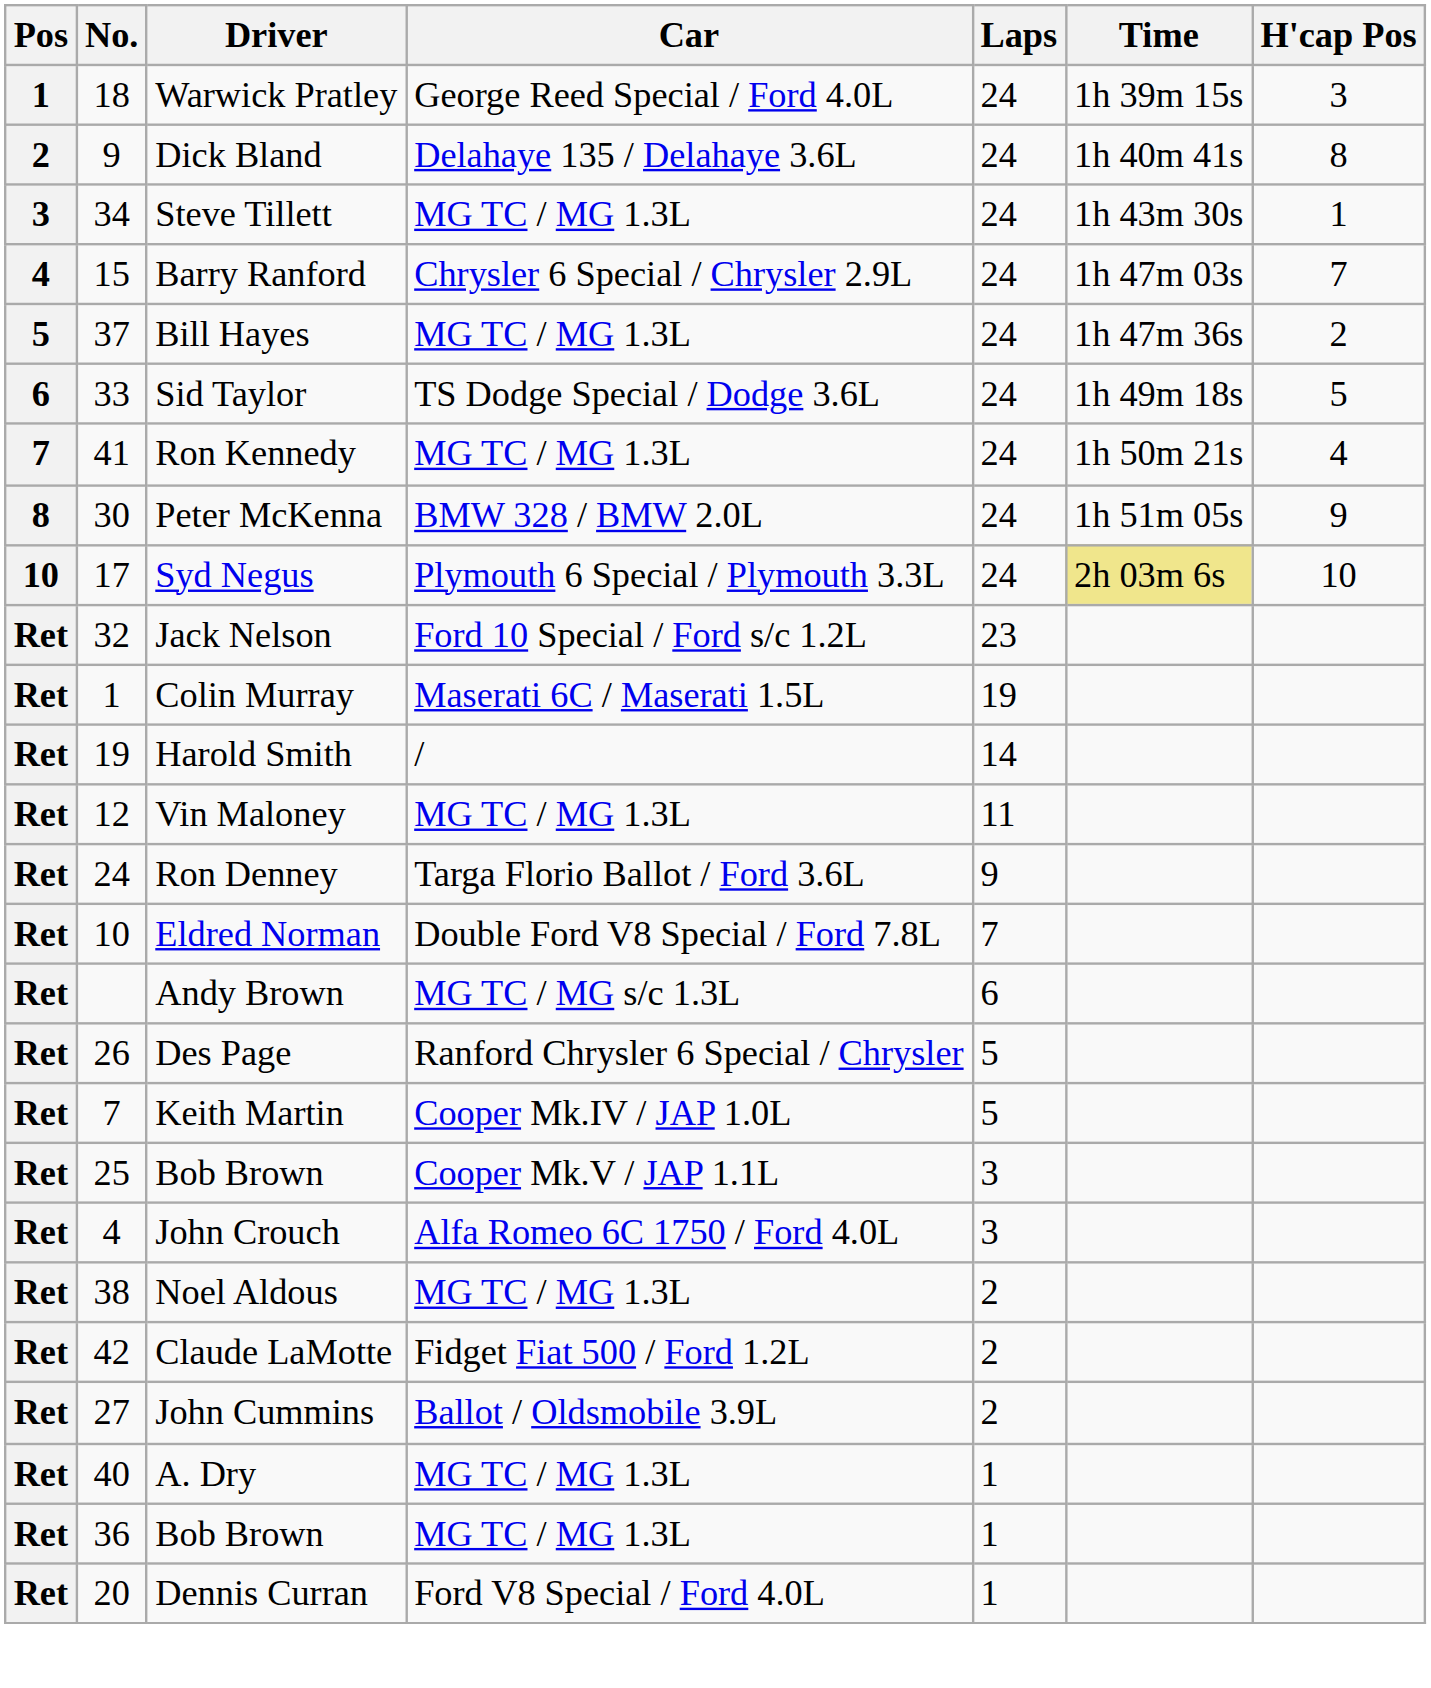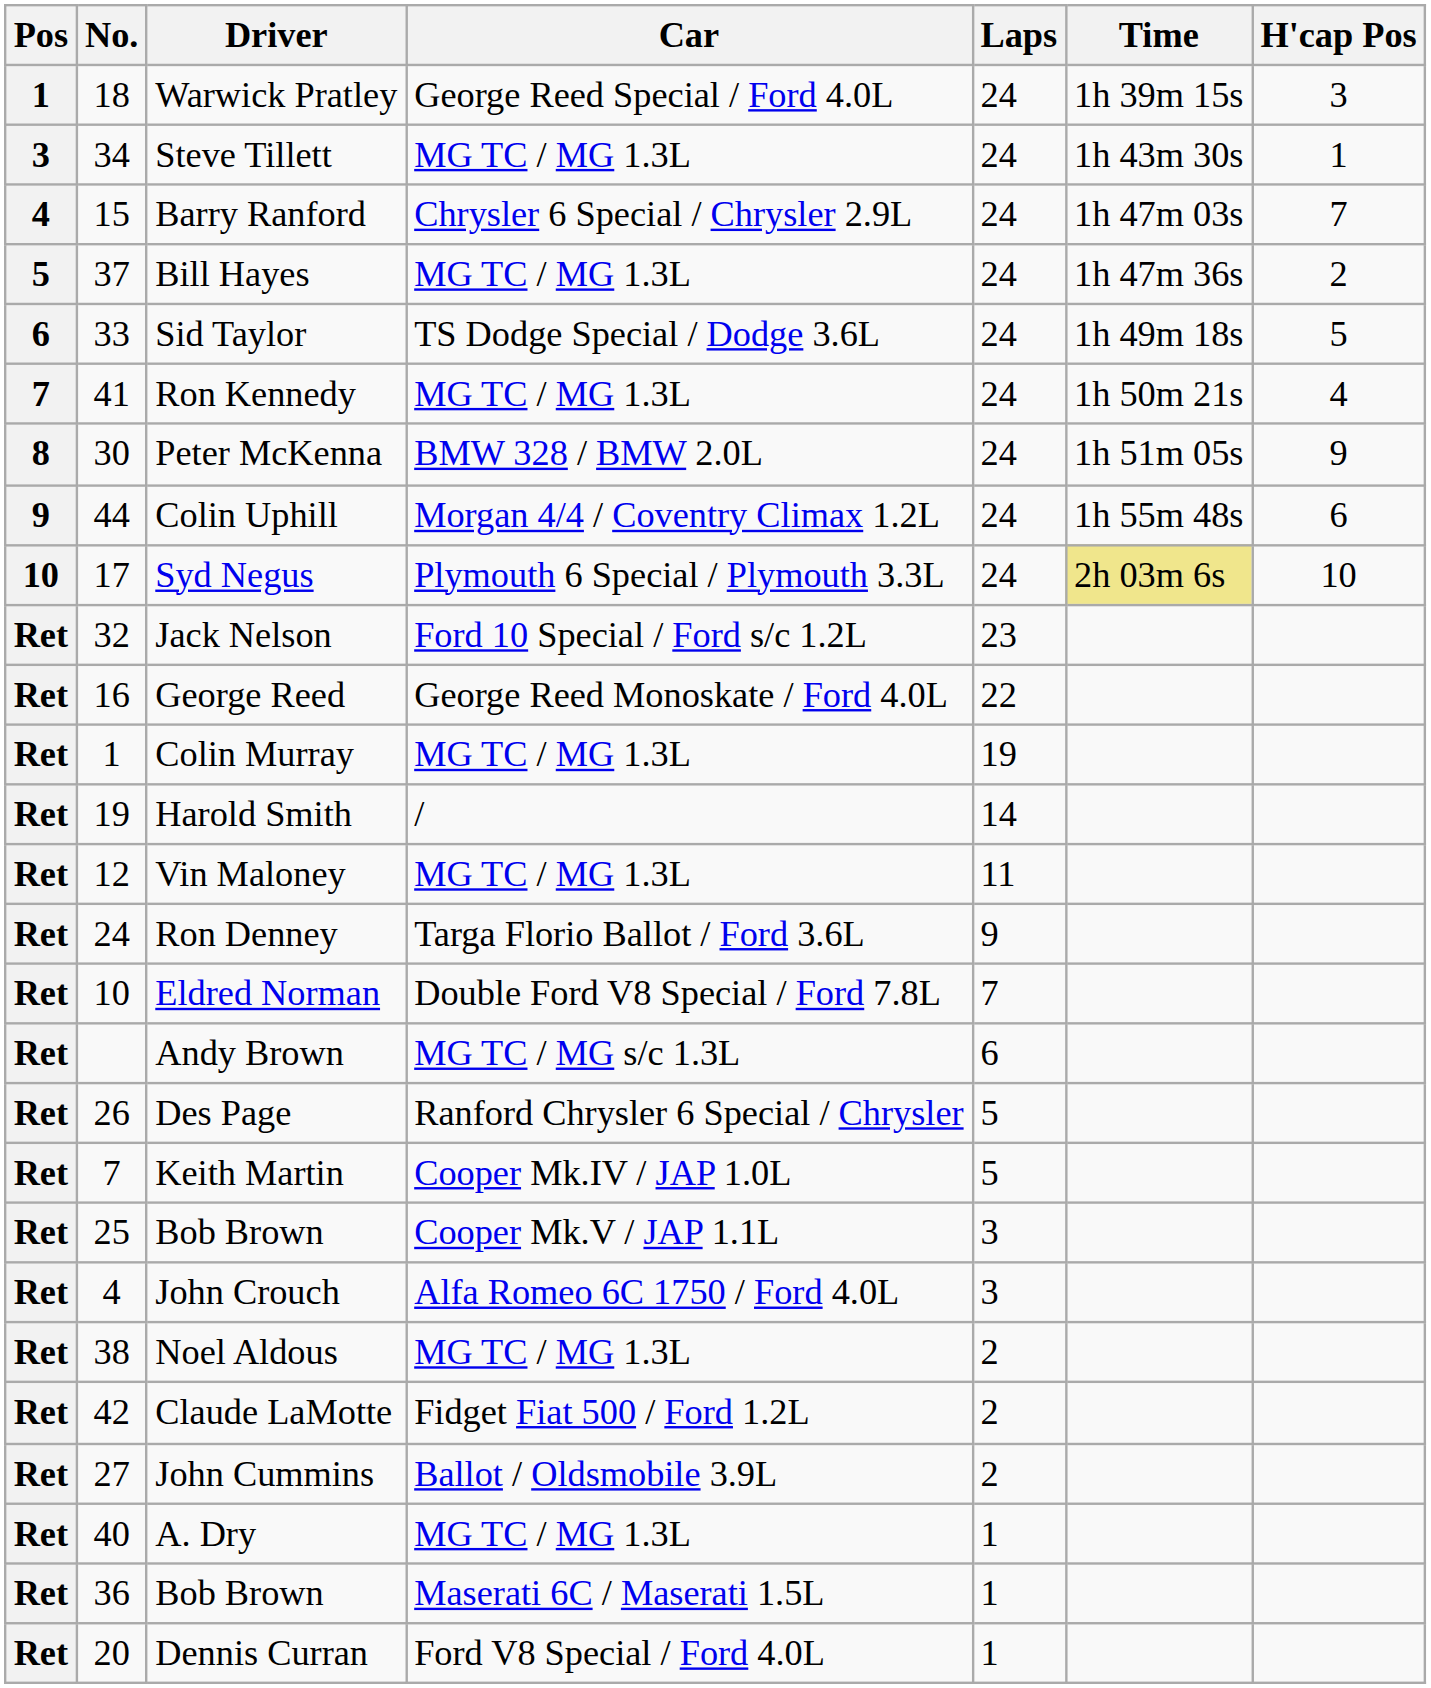- row: 2 | 9 | Dick Bland | Delahaye 135 / Delahaye 3.6L | 24 | 1h 40m 41s | 8
+ row: 9 | 44 | Colin Uphill | Morgan 4/4 / Coventry Climax 1.2L | 24 | 1h 55m 48s | 6
+ row: Ret | 16 | George Reed | George Reed Monoskate / Ford 4.0L | 22
Colin Murray | Car: Maserati 6C / Maserati 1.5L -> MG TC / MG 1.3L
36 / Bob Brown | Car: MG TC / MG 1.3L -> Maserati 6C / Maserati 1.5L
